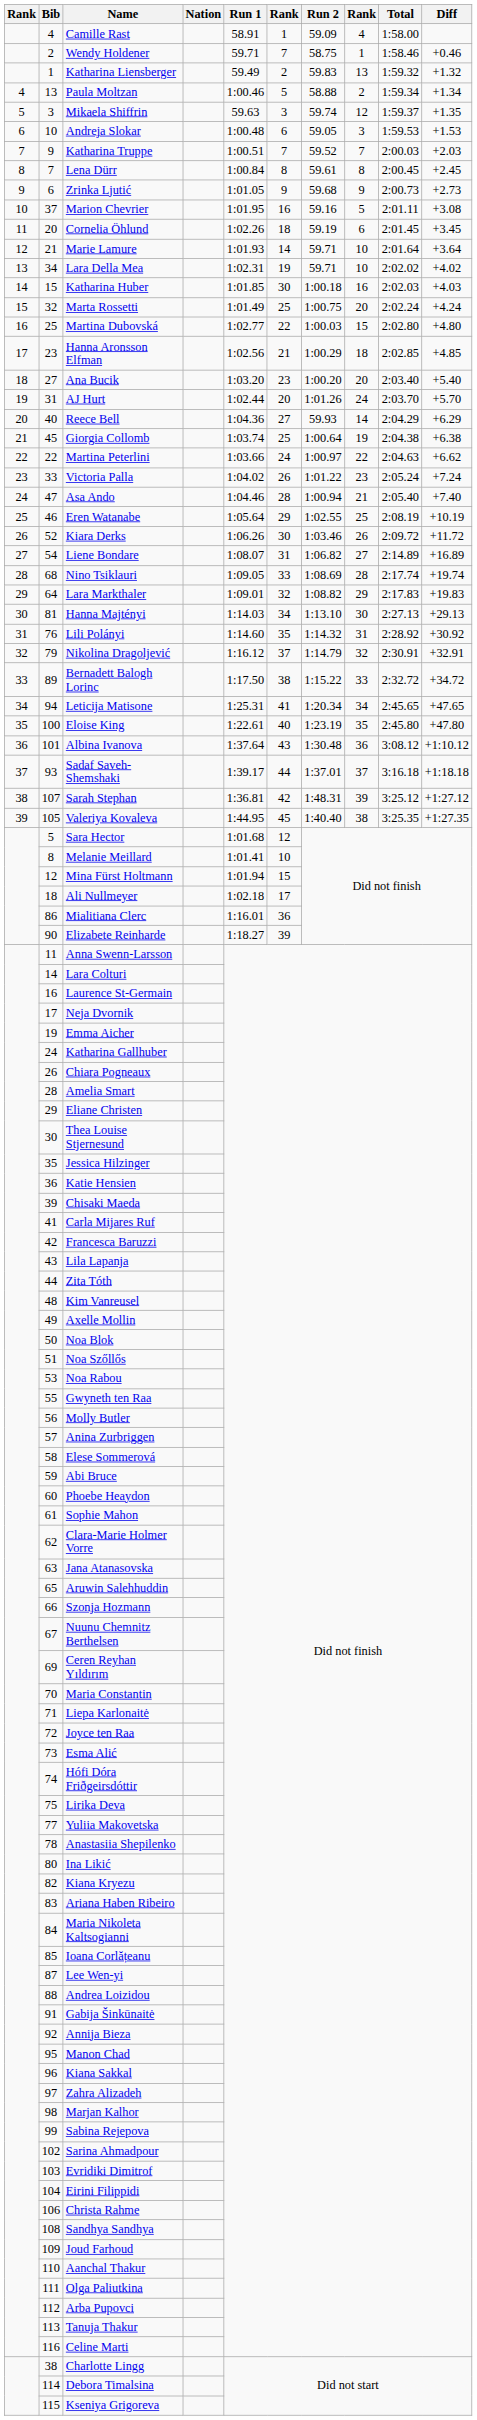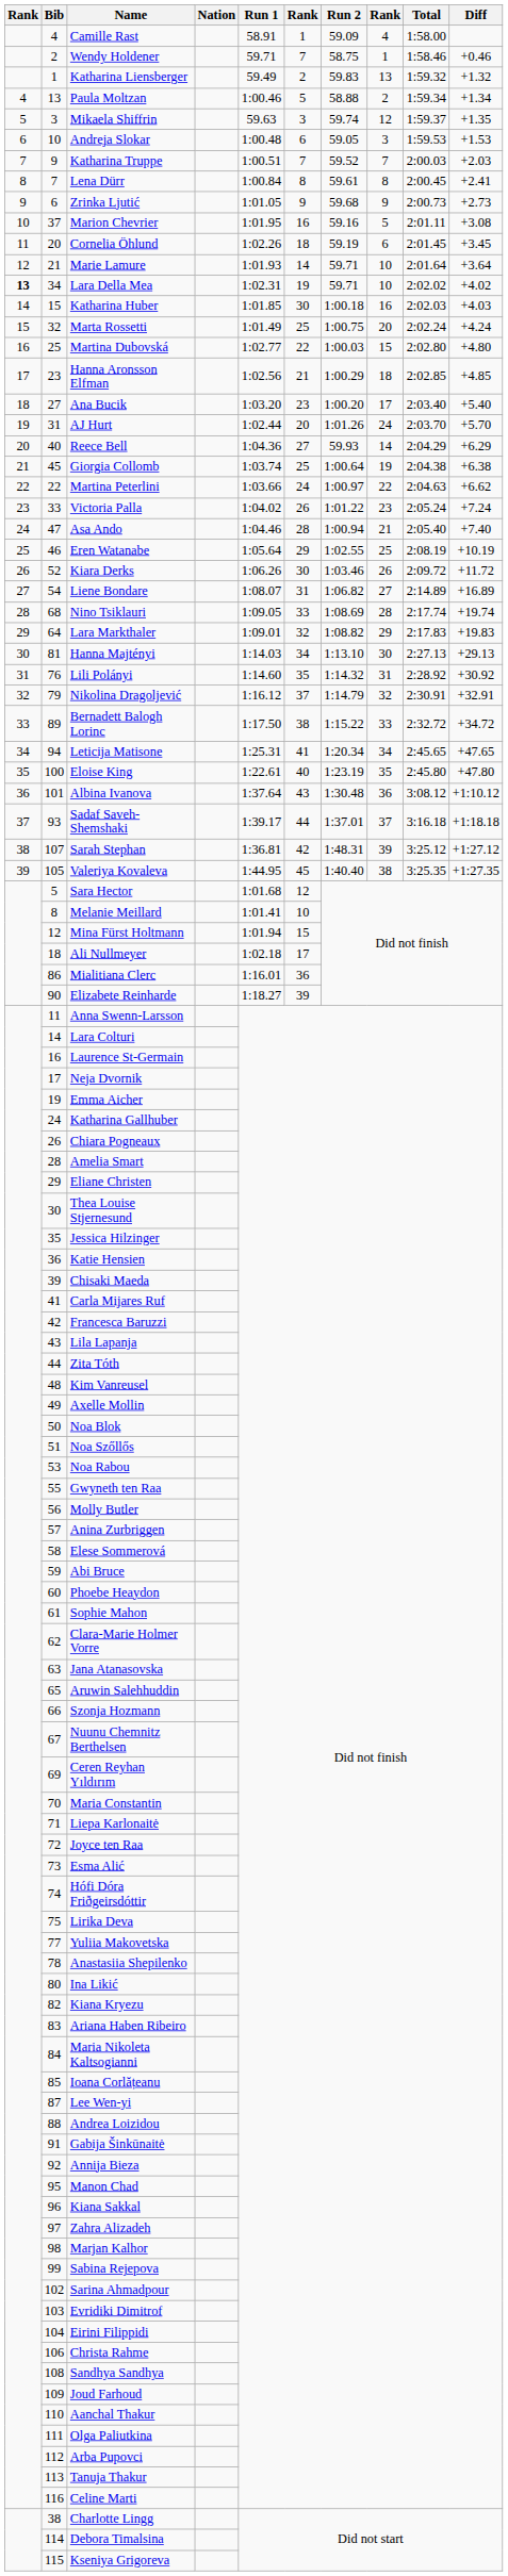Lena Dürr | Diff: +2.45 -> +2.41
Lara Della Mea | column 1: normal -> bold
Ana Bucik | column 8: 20 -> 17
